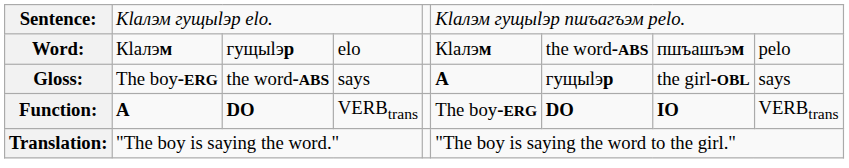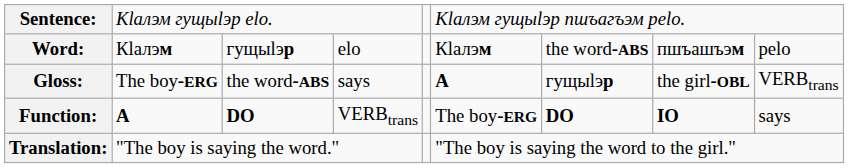Gloss: | column 9: says -> VERBtrans
Function: | column 9: VERBtrans -> says
